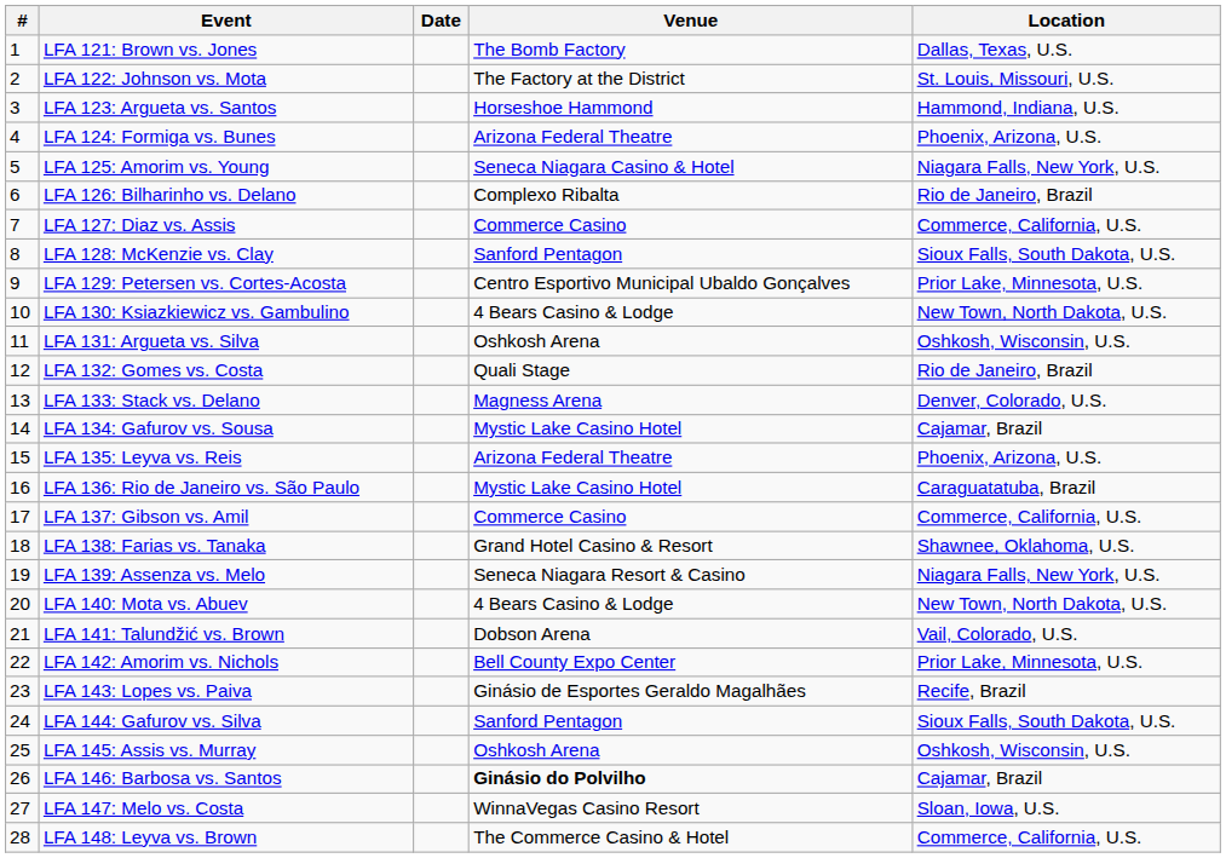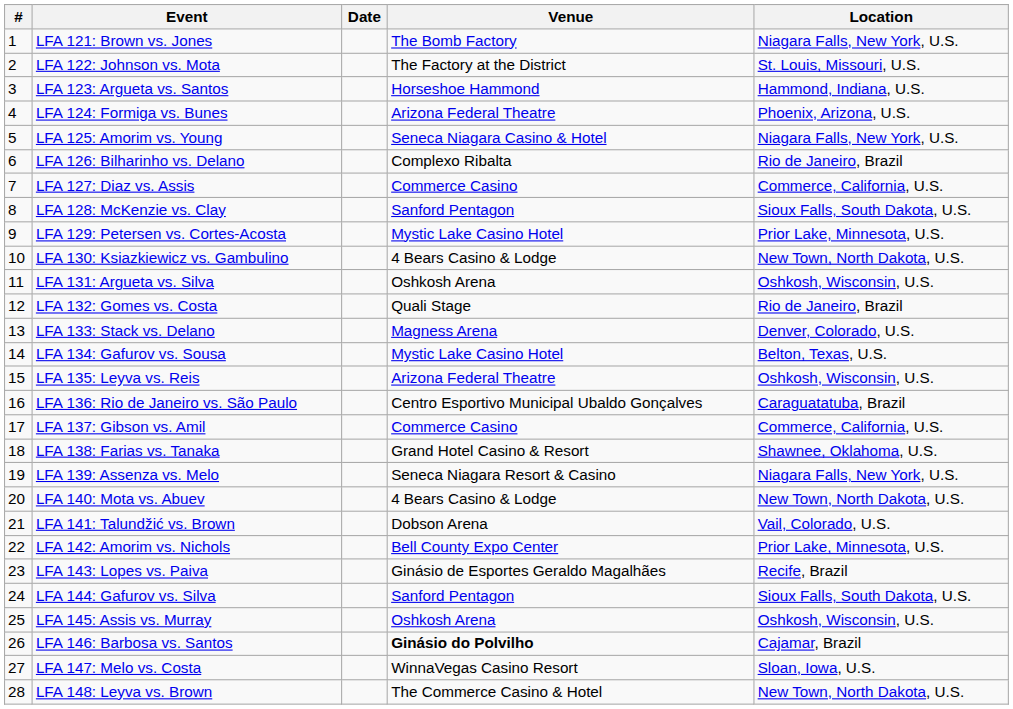LFA 121: Brown vs. Jones | Location: Dallas, Texas, U.S. -> Niagara Falls, New York, U.S.
LFA 129: Petersen vs. Cortes-Acosta | Venue: Centro Esportivo Municipal Ubaldo Gonçalves -> Mystic Lake Casino Hotel
LFA 134: Gafurov vs. Sousa | Location: Cajamar, Brazil -> Belton, Texas, U.S.
LFA 135: Leyva vs. Reis | Location: Phoenix, Arizona, U.S. -> Oshkosh, Wisconsin, U.S.
LFA 136: Rio de Janeiro vs. São Paulo | Venue: Mystic Lake Casino Hotel -> Centro Esportivo Municipal Ubaldo Gonçalves
LFA 148: Leyva vs. Brown | Location: Commerce, California, U.S. -> New Town, North Dakota, U.S.
